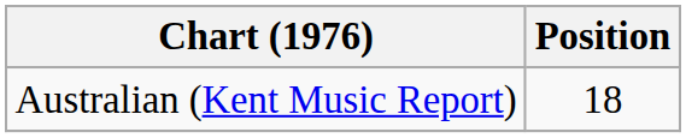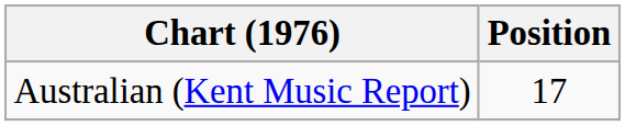Australian (Kent Music Report) | Position: 18 -> 17
